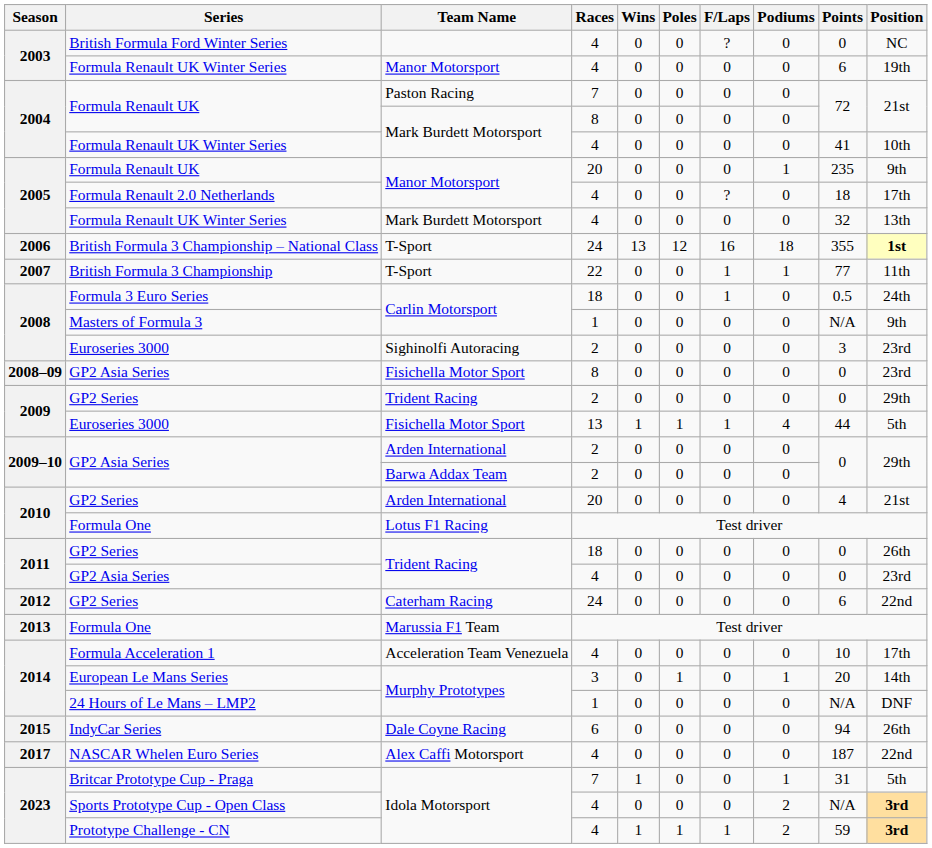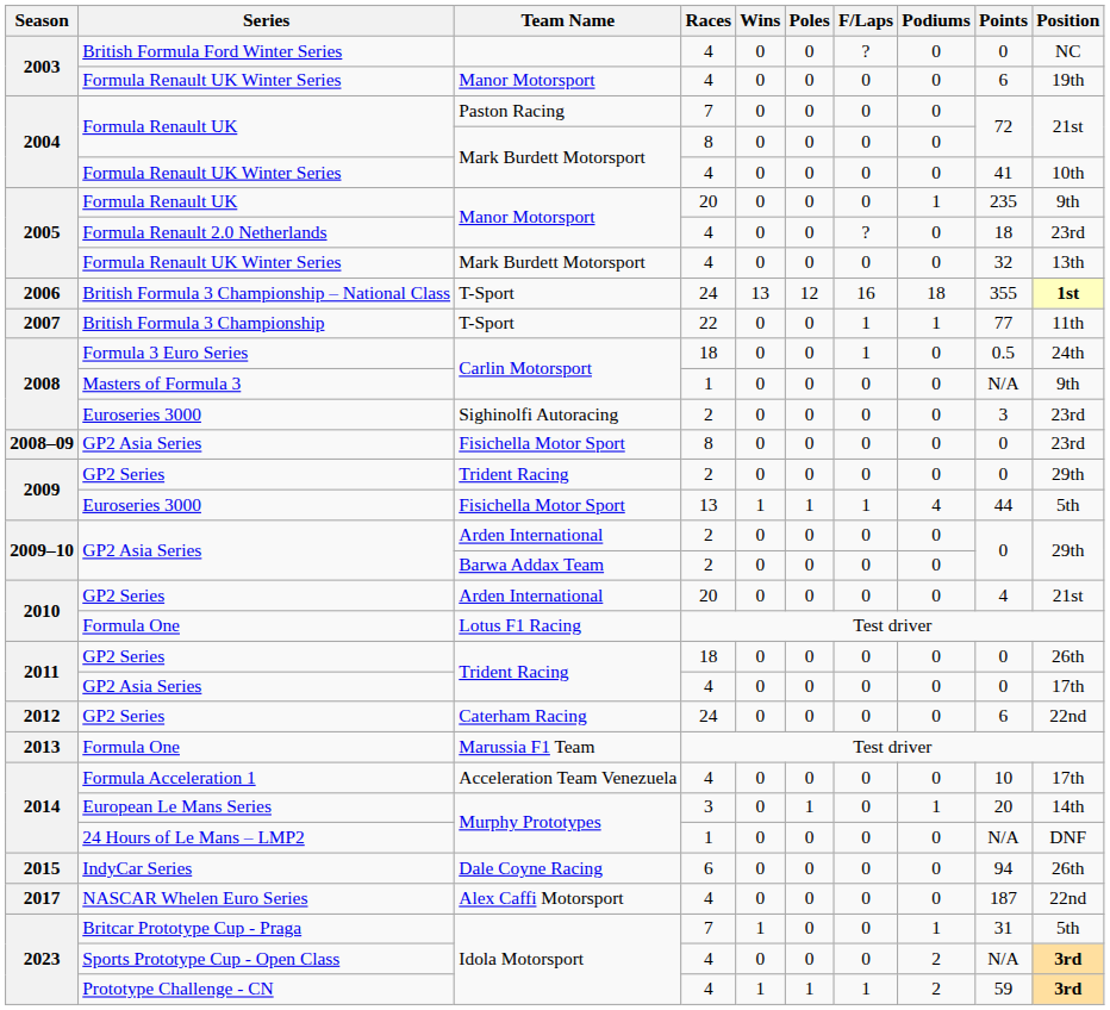Formula Renault 2.0 Netherlands | Position: 17th -> 23rd
GP2 Asia Series / Trident Racing | Position: 23rd -> 17th
